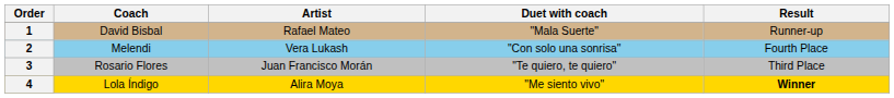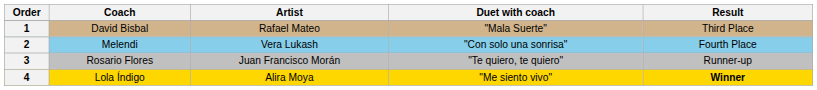1 | Result: Runner-up -> Third Place
3 | Result: Third Place -> Runner-up
